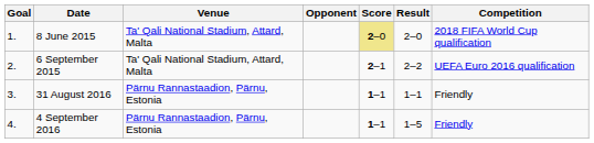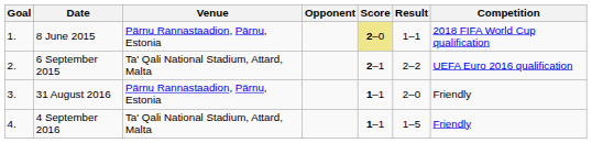8 June 2015 | Venue: Ta' Qali National Stadium, Attard, Malta -> Pärnu Rannastaadion, Pärnu, Estonia
8 June 2015 | Result: 2–0 -> 1–1
31 August 2016 | Result: 1–1 -> 2–0
4 September 2016 | Venue: Pärnu Rannastaadion, Pärnu, Estonia -> Ta' Qali National Stadium, Attard, Malta
